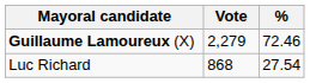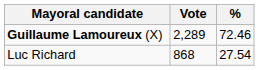Guillaume Lamoureux (X) | Vote: 2,279 -> 2,289
